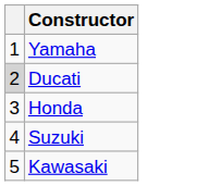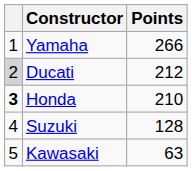+ column: Points | 266 | 212 | 210 | 128 | 63
Honda | column 1: normal -> bold
